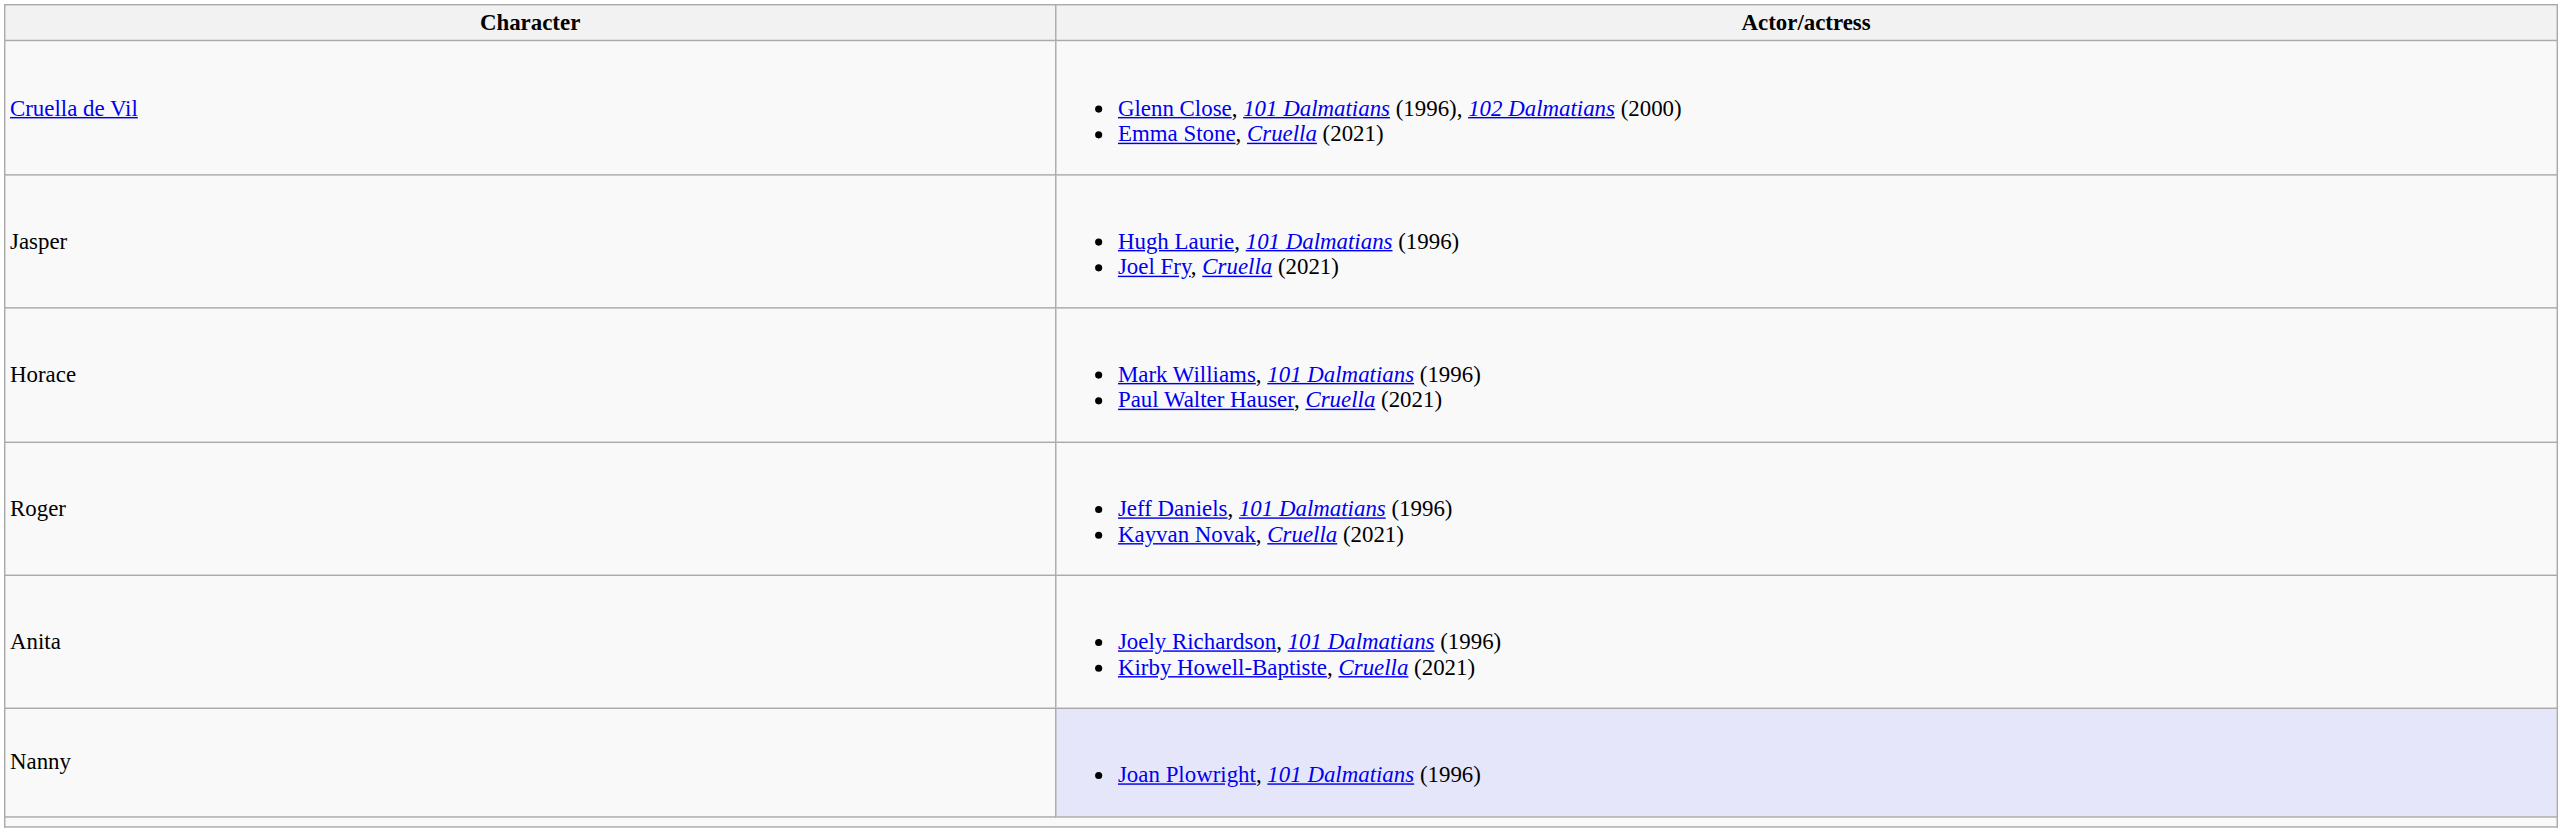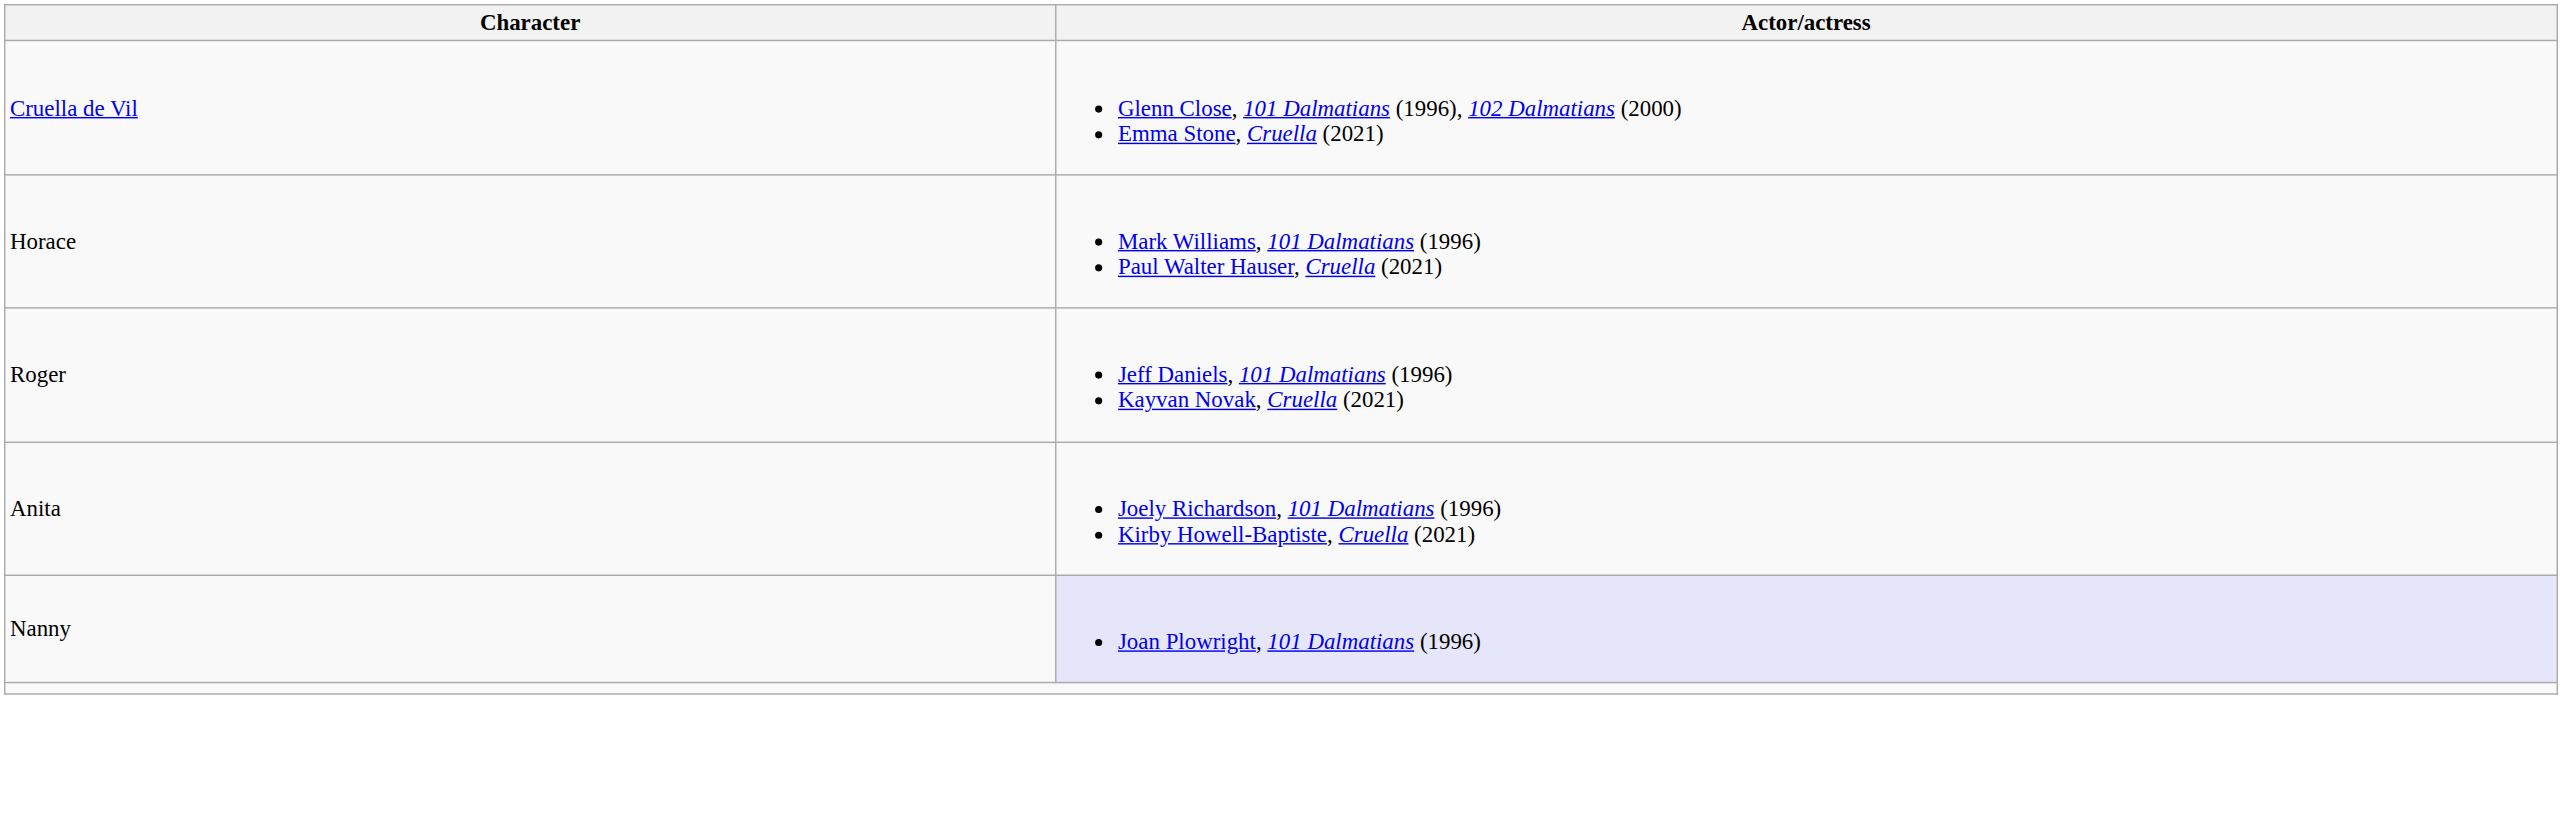- row: Jasper | Hugh Laurie, 101 Dalmatians (1996) Joel Fry, Cruella (2021)
